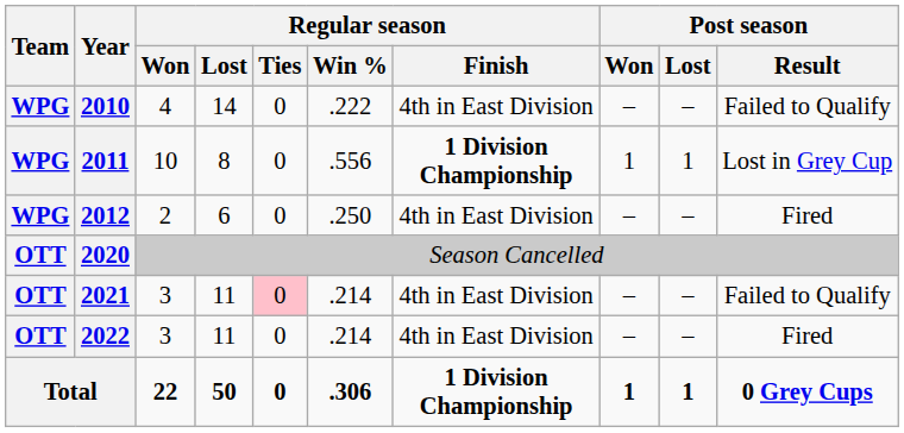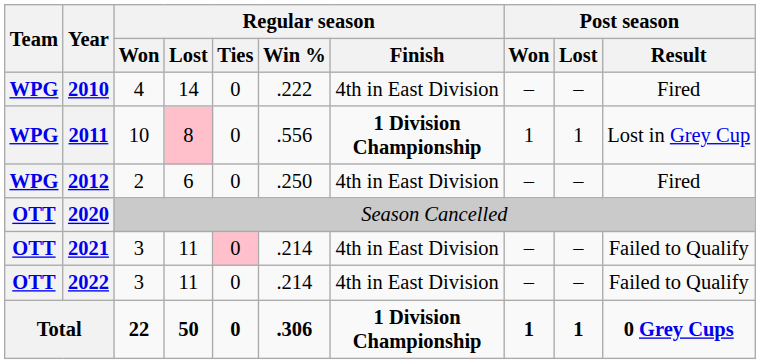2010 | Post season / Result: Failed to Qualify -> Fired
2011 | Regular season / Lost: no background -> pink background
2022 | Post season / Result: Fired -> Failed to Qualify
